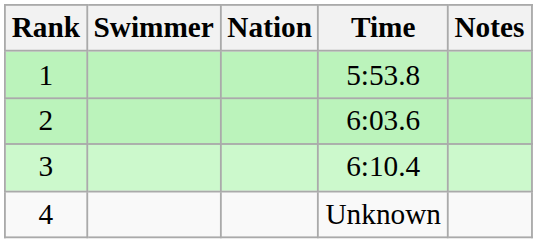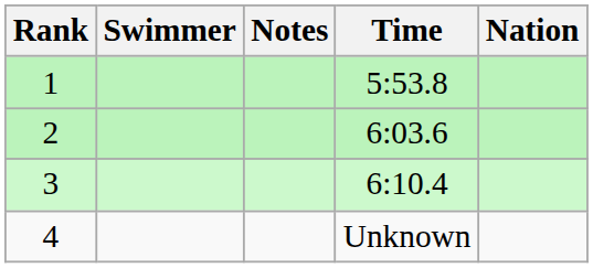columns swapped: Nation <-> Notes
